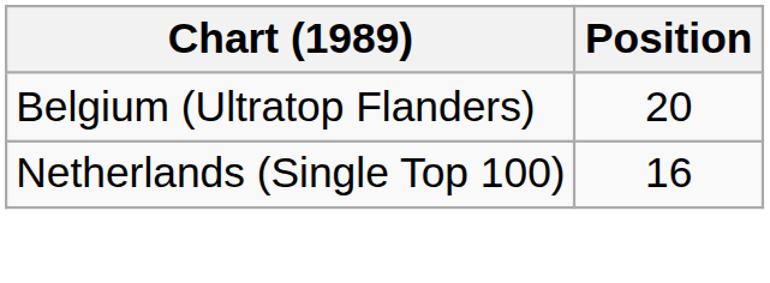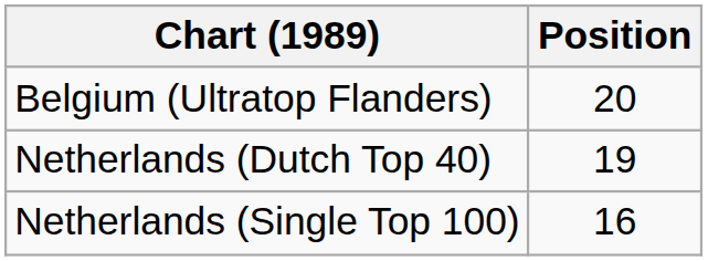+ row: Netherlands (Dutch Top 40) | 19
